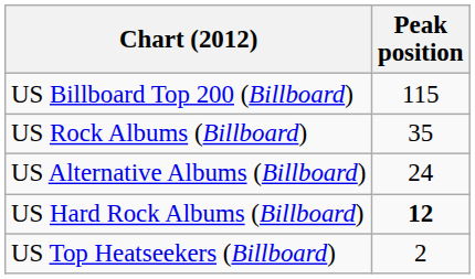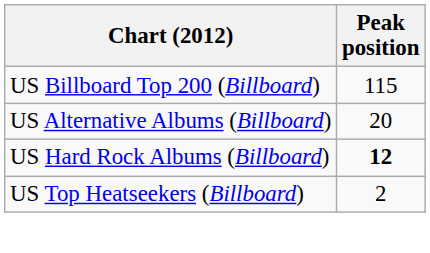- row: US Rock Albums (Billboard) | 35
US Alternative Albums (Billboard) | Peak position: 24 -> 20
